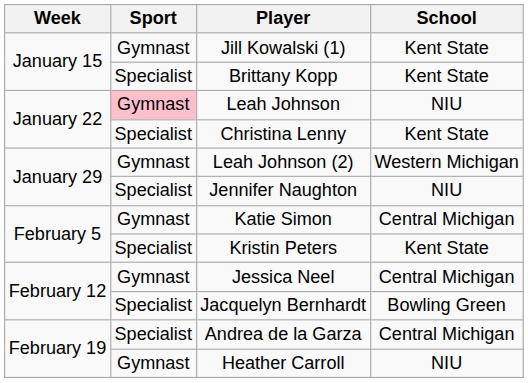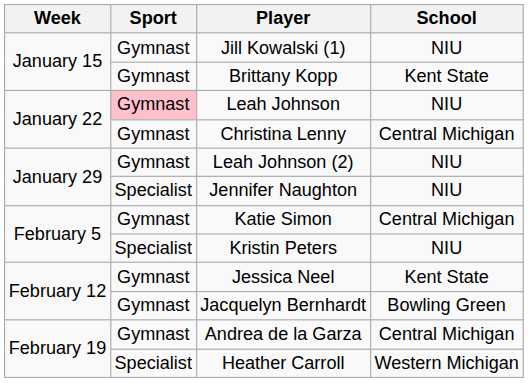Jill Kowalski (1) | School: Kent State -> NIU
Brittany Kopp | Sport: Specialist -> Gymnast
Christina Lenny | Sport: Specialist -> Gymnast
Christina Lenny | School: Kent State -> Central Michigan
Leah Johnson (2) | School: Western Michigan -> NIU
Kristin Peters | School: Kent State -> NIU
Jessica Neel | School: Central Michigan -> Kent State
Jacquelyn Bernhardt | Sport: Specialist -> Gymnast
Andrea de la Garza | Sport: Specialist -> Gymnast
Heather Carroll | Sport: Gymnast -> Specialist
Heather Carroll | School: NIU -> Western Michigan
